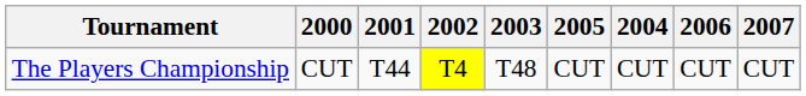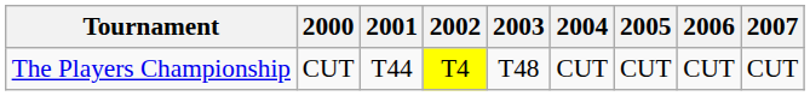columns swapped: 2004 <-> 2005
